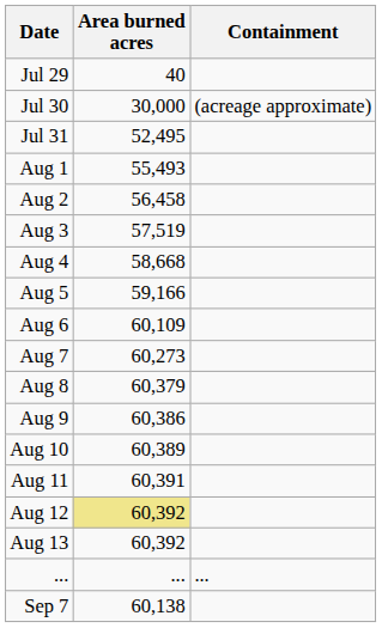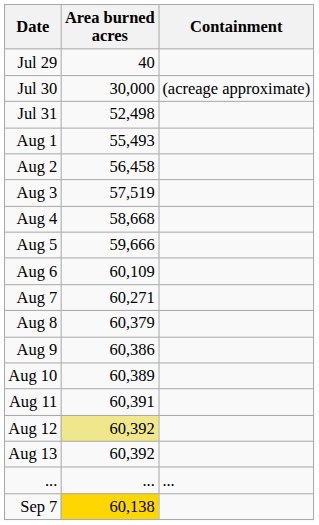Jul 31 | Area burned acres: 52,495 -> 52,498
Aug 5 | Area burned acres: 59,166 -> 59,666
Aug 7 | Area burned acres: 60,273 -> 60,271
Sep 7 | Area burned acres: no background -> gold background
